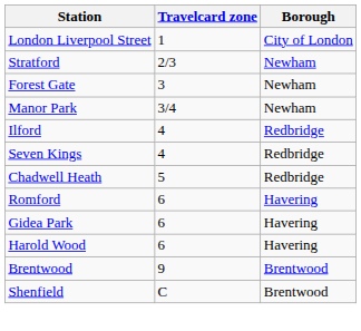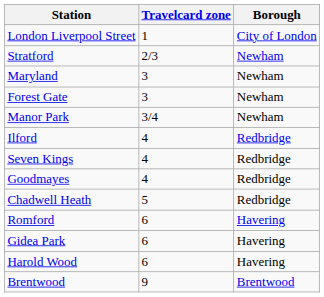+ row: Maryland | 3 | Newham
+ row: Goodmayes | 4 | Redbridge
- row: Shenfield | C | Brentwood
